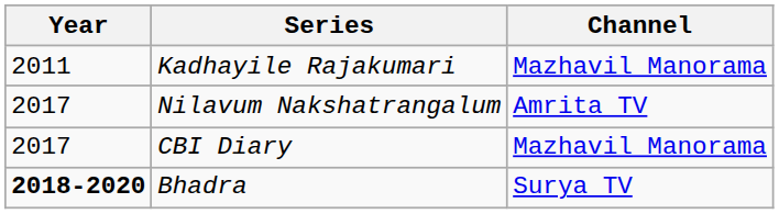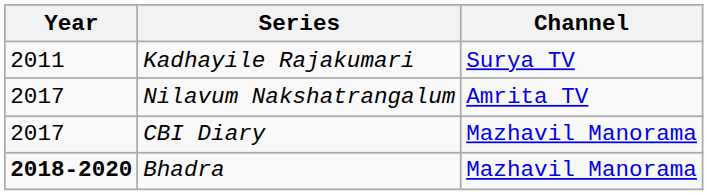Kadhayile Rajakumari | Channel: Mazhavil Manorama -> Surya TV
Bhadra | Channel: Surya TV -> Mazhavil Manorama
